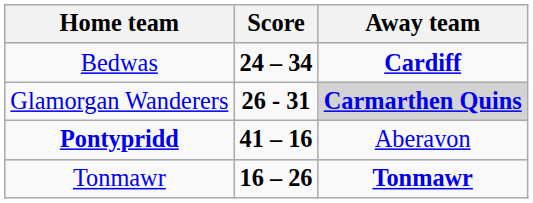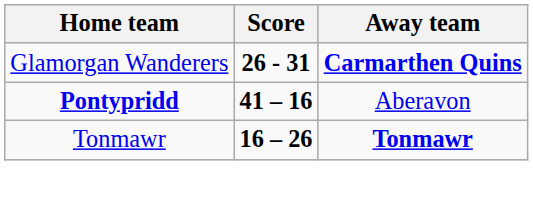- row: Bedwas | 24 – 34 | Cardiff
Glamorgan Wanderers | Away team: lightgrey background -> no background
